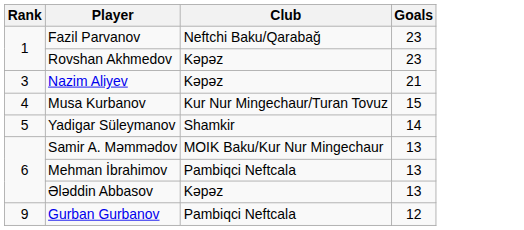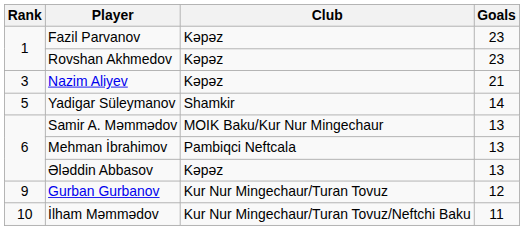Fazil Parvanov | Club: Neftchi Baku/Qarabağ -> Kəpəz
- row: 4 | Musa Kurbanov | Kur Nur Mingechaur/Turan Tovuz | 15
Gurban Gurbanov | Club: Pambiqci Neftcala -> Kur Nur Mingechaur/Turan Tovuz
+ row: 10 | İlham Məmmədov | Kur Nur Mingechaur/Turan Tovuz/Neftchi Baku | 11
